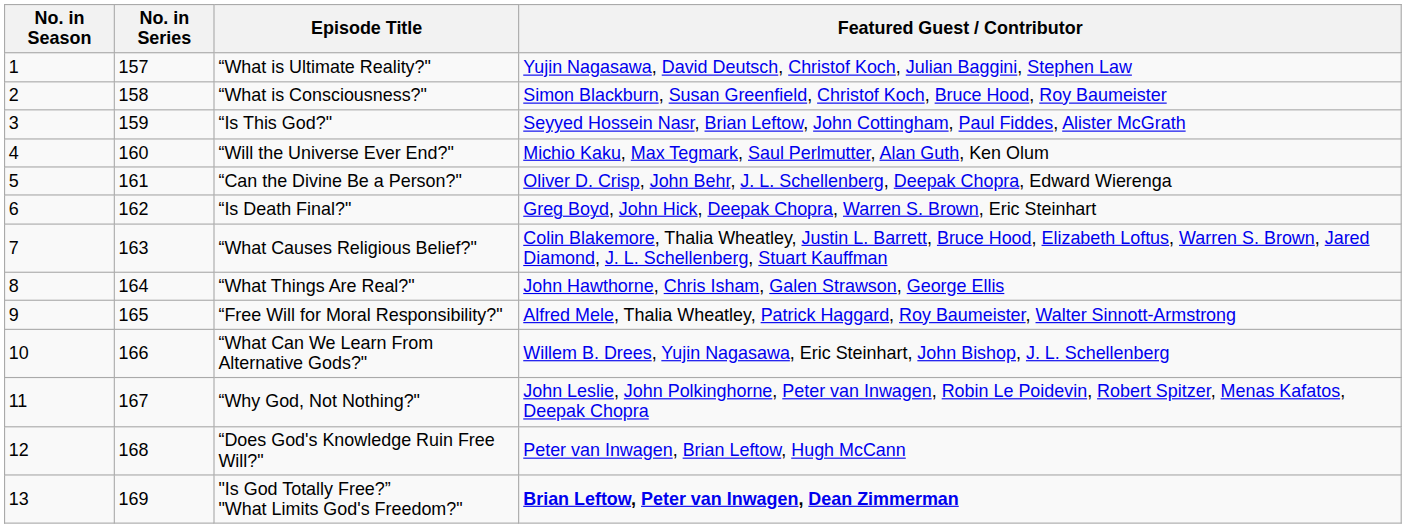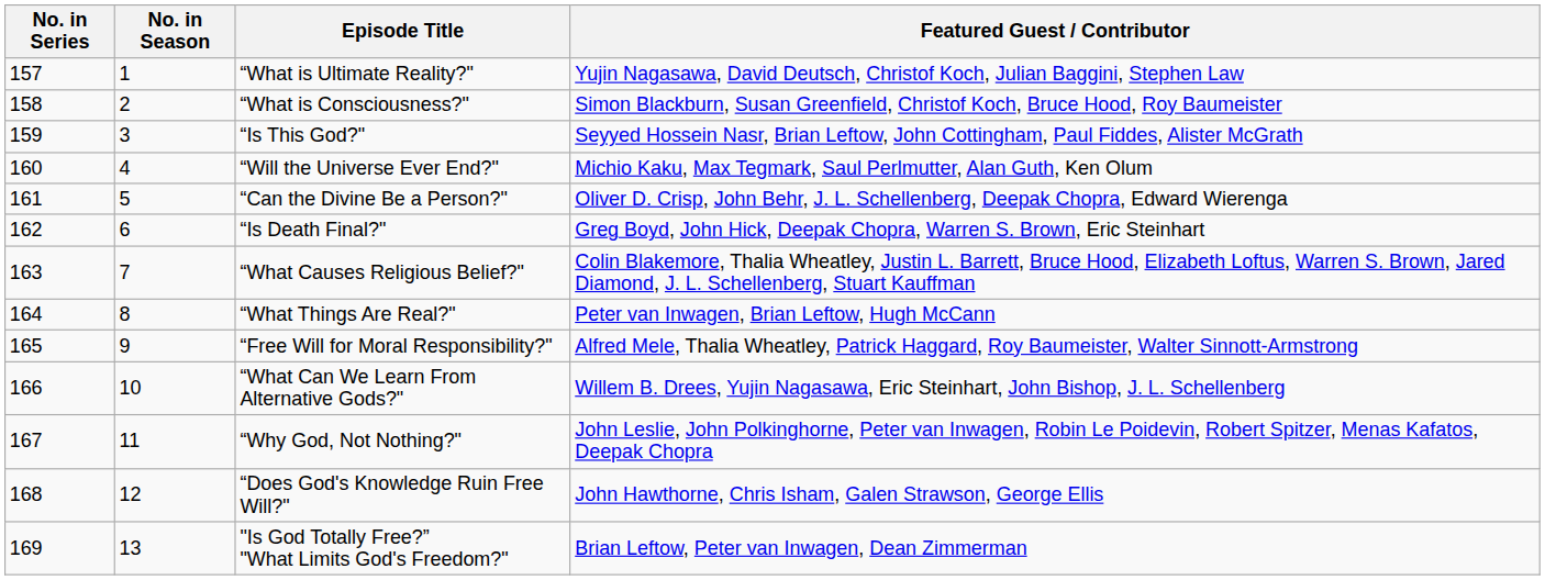columns swapped: No. in Series <-> No. in Season
“What Things Are Real?" | Featured Guest / Contributor: John Hawthorne, Chris Isham, Galen Strawson, George Ellis -> Peter van Inwagen, Brian Leftow, Hugh McCann
“Does God's Knowledge Ruin Free Will?" | Featured Guest / Contributor: Peter van Inwagen, Brian Leftow, Hugh McCann -> John Hawthorne, Chris Isham, Galen Strawson, George Ellis
"Is God Totally Free?” "What Limits God's Freedom?" | Featured Guest / Contributor: bold -> normal
